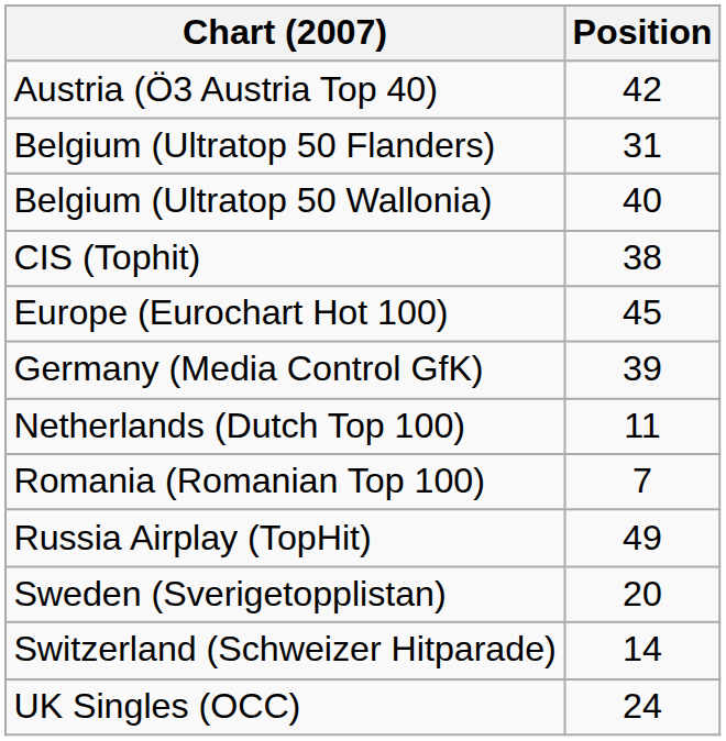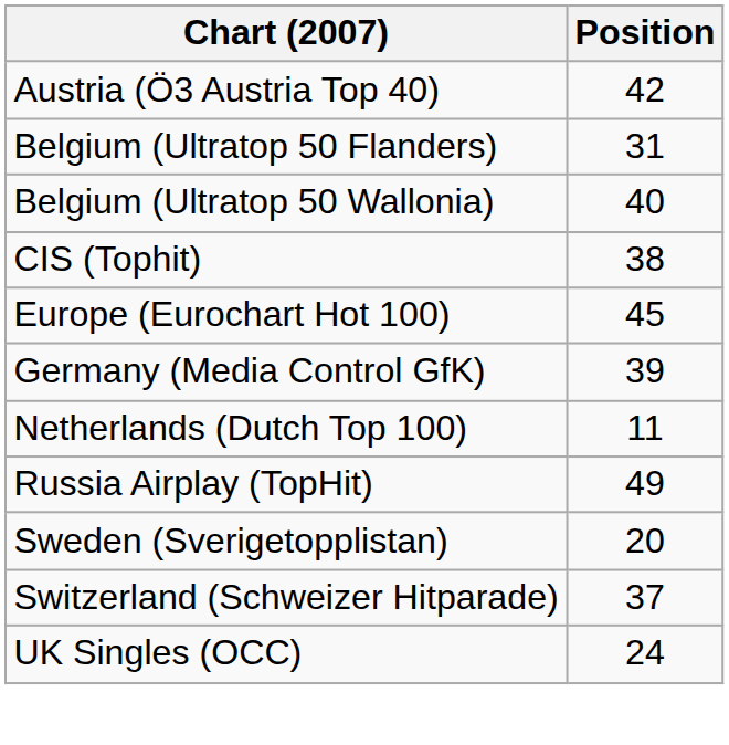- row: Romania (Romanian Top 100) | 7
Switzerland (Schweizer Hitparade) | Position: 14 -> 37
